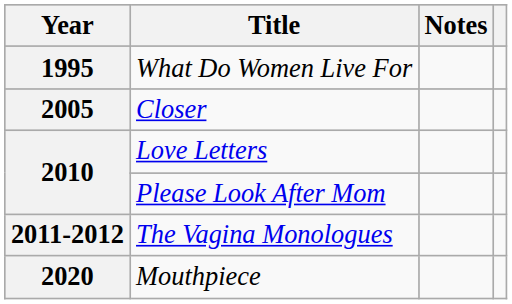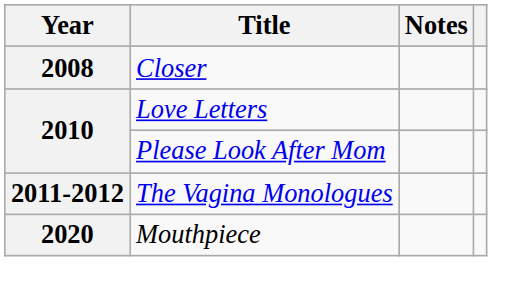- row: 1995 | What Do Women Live For
Closer | Year: 2005 -> 2008
